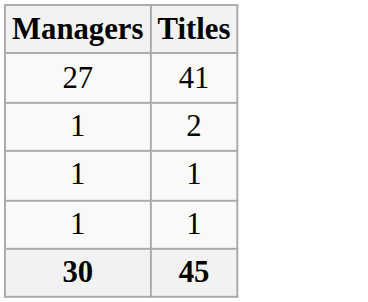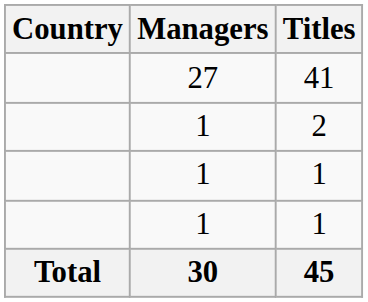+ column: Country | Total
